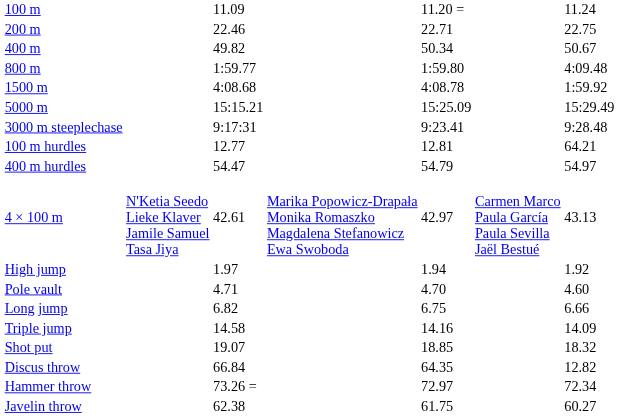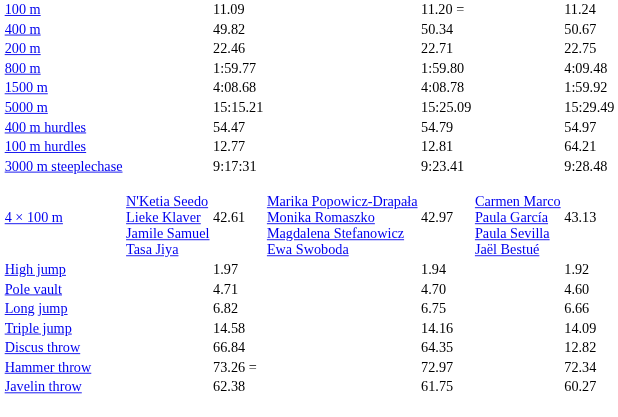rows swapped: 200 m <-> 400 m
rows swapped: 3000 m steeplechase <-> 400 m hurdles
- row: Shot put | 19.07 | 18.85 | 18.32
